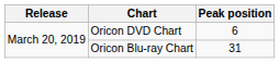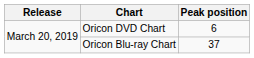Oricon Blu-ray Chart | Peak position: 31 -> 37
